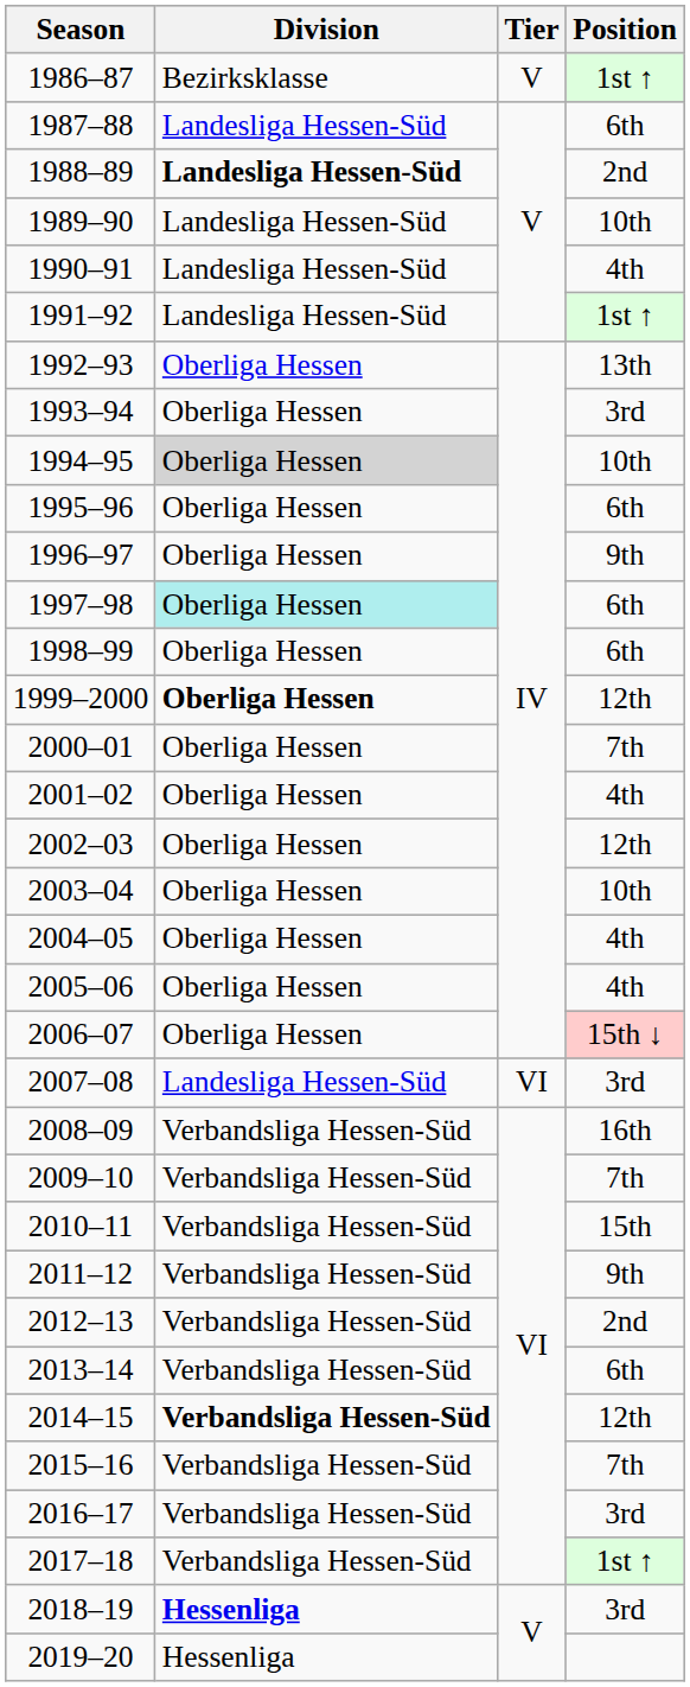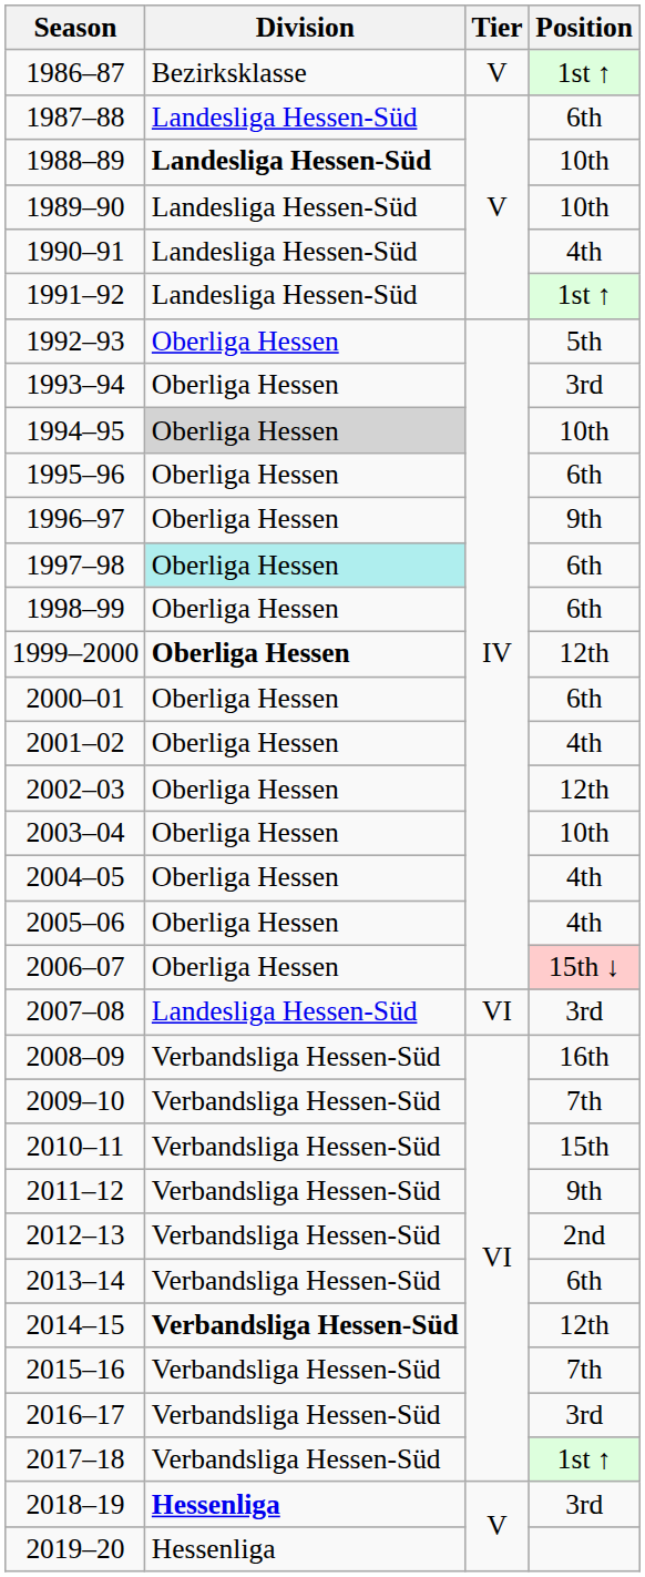1988–89 | Position: 2nd -> 10th
1992–93 | Position: 13th -> 5th
2000–01 | Position: 7th -> 6th
